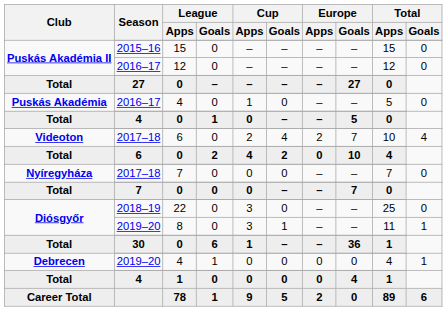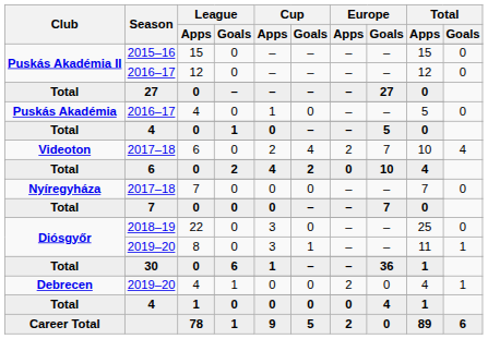Debrecen / 2019–20 | Europe / Apps: 0 -> 2
